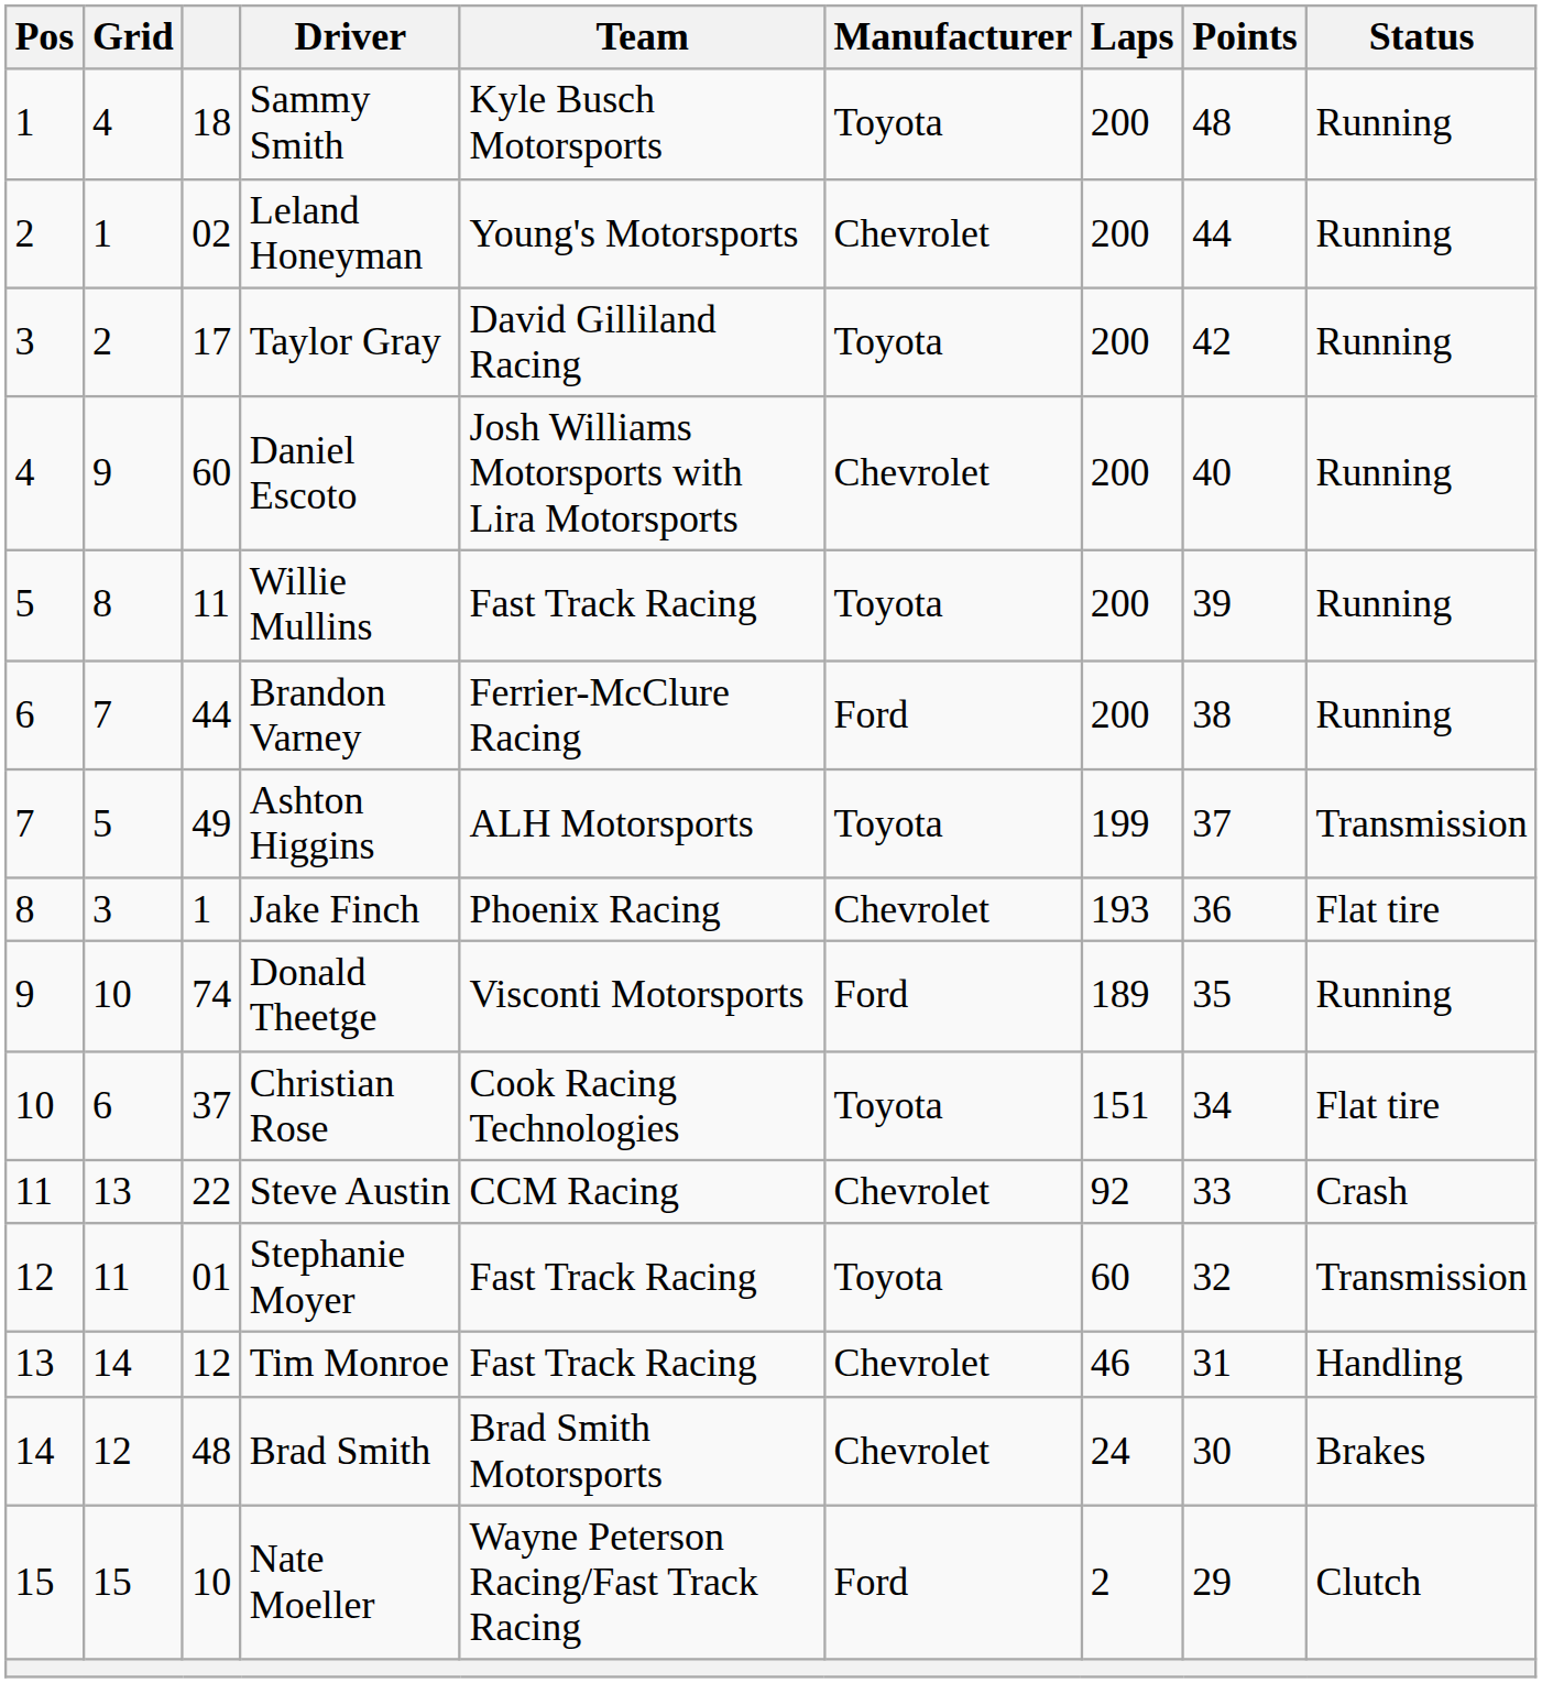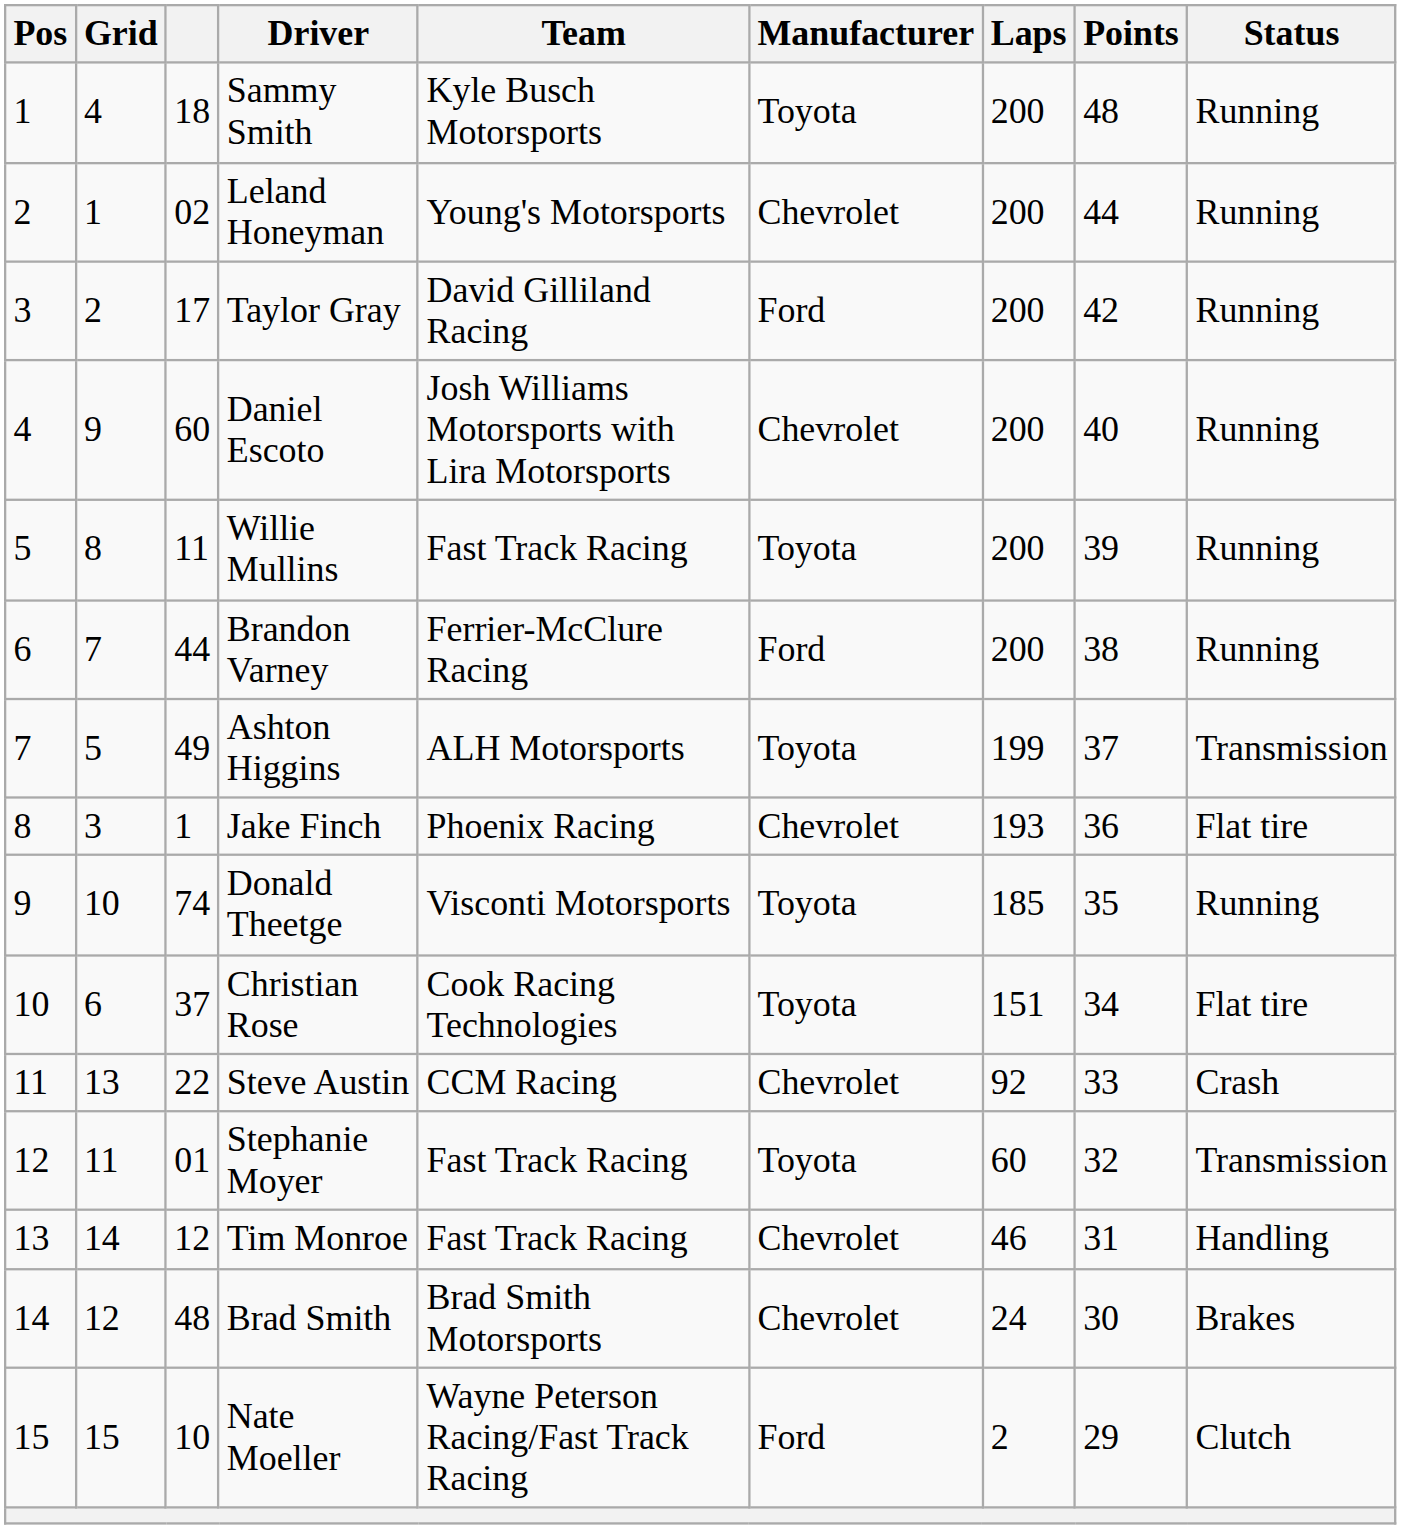Taylor Gray | Manufacturer: Toyota -> Ford
Donald Theetge | Manufacturer: Ford -> Toyota
Donald Theetge | Laps: 189 -> 185
